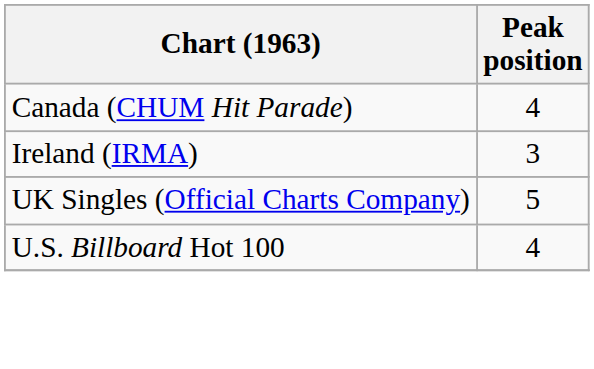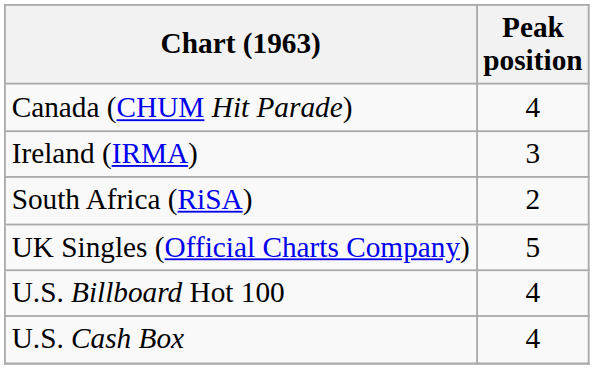+ row: South Africa (RiSA) | 2
+ row: U.S. Cash Box | 4
